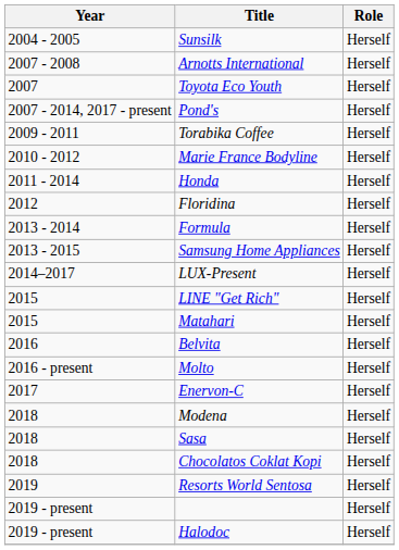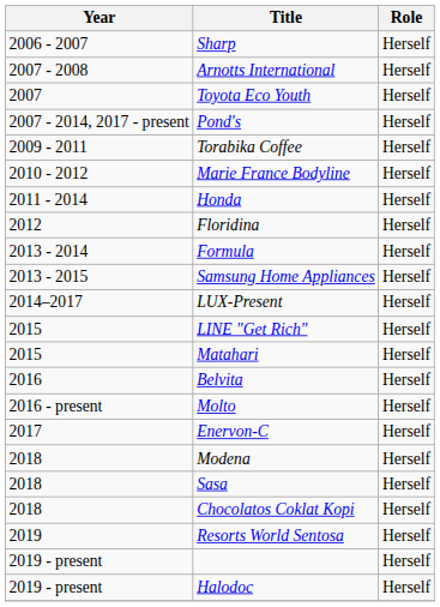- row: 2004 - 2005 | Sunsilk | Herself
+ row: 2006 - 2007 | Sharp | Herself
